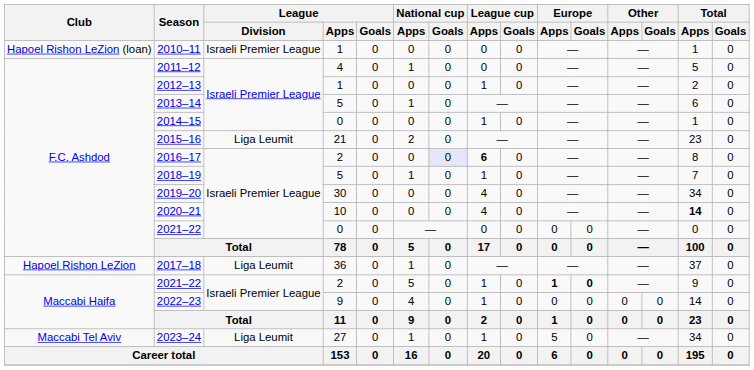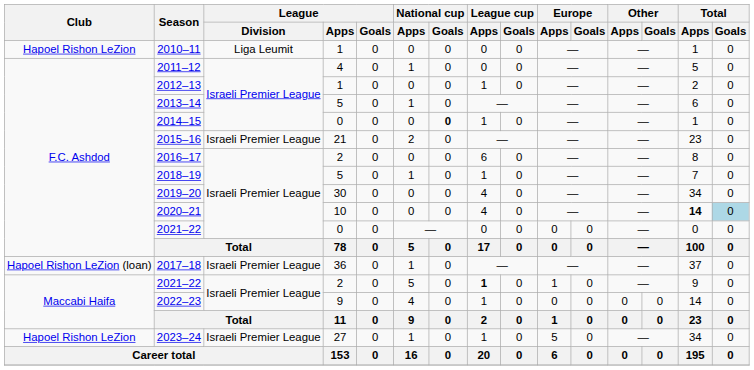2010–11 | Club: Hapoel Rishon LeZion (loan) -> Hapoel Rishon LeZion
2010–11 | League / Division: Israeli Premier League -> Liga Leumit
2014–15 | National cup / Goals: normal -> bold
2015–16 | League / Division: Liga Leumit -> Israeli Premier League
2016–17 | National cup / Goals: lavender background -> no background
2016–17 | League cup / Apps: bold -> normal
2020–21 | Total / Goals: no background -> lightblue background
2017–18 | Club: Hapoel Rishon LeZion -> Hapoel Rishon LeZion (loan)
2017–18 | League / Division: Liga Leumit -> Israeli Premier League
2021–22 / 2 | League cup / Apps: normal -> bold
2021–22 / 2 | Europe / Apps: bold -> normal
2021–22 / 2 | Europe / Goals: bold -> normal
2023–24 | Club: Maccabi Tel Aviv -> Hapoel Rishon LeZion
2023–24 | League / Division: Liga Leumit -> Israeli Premier League
